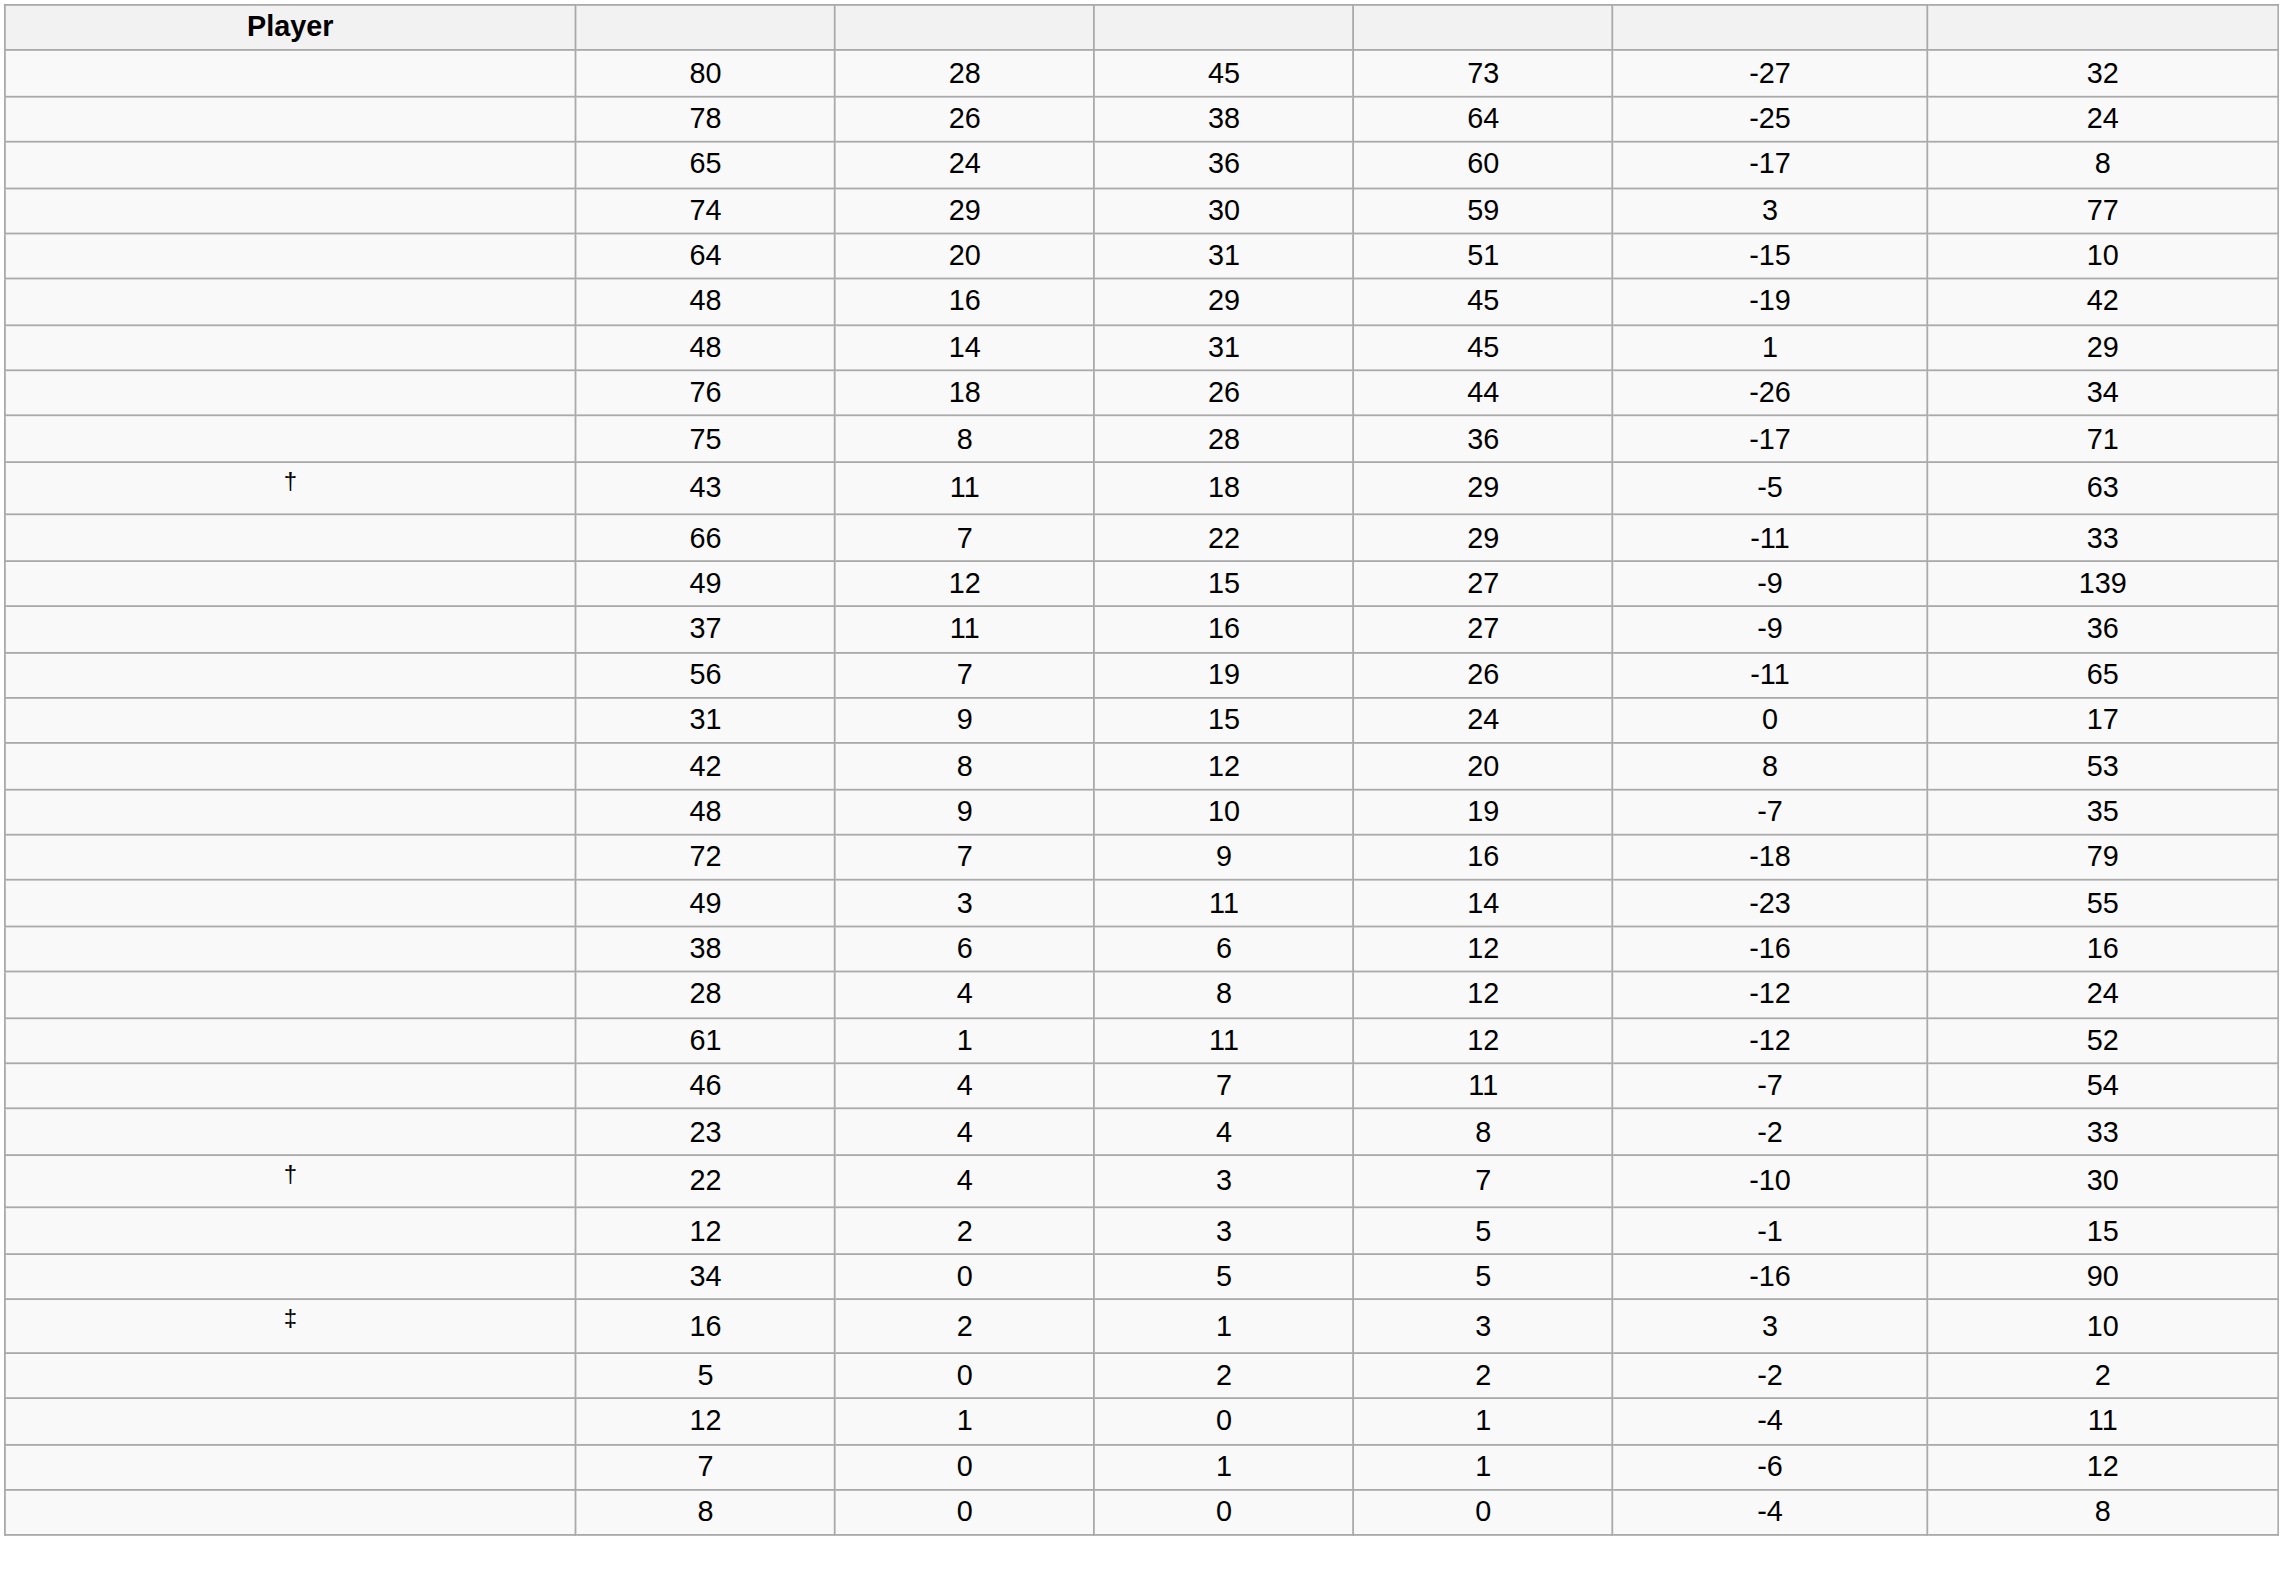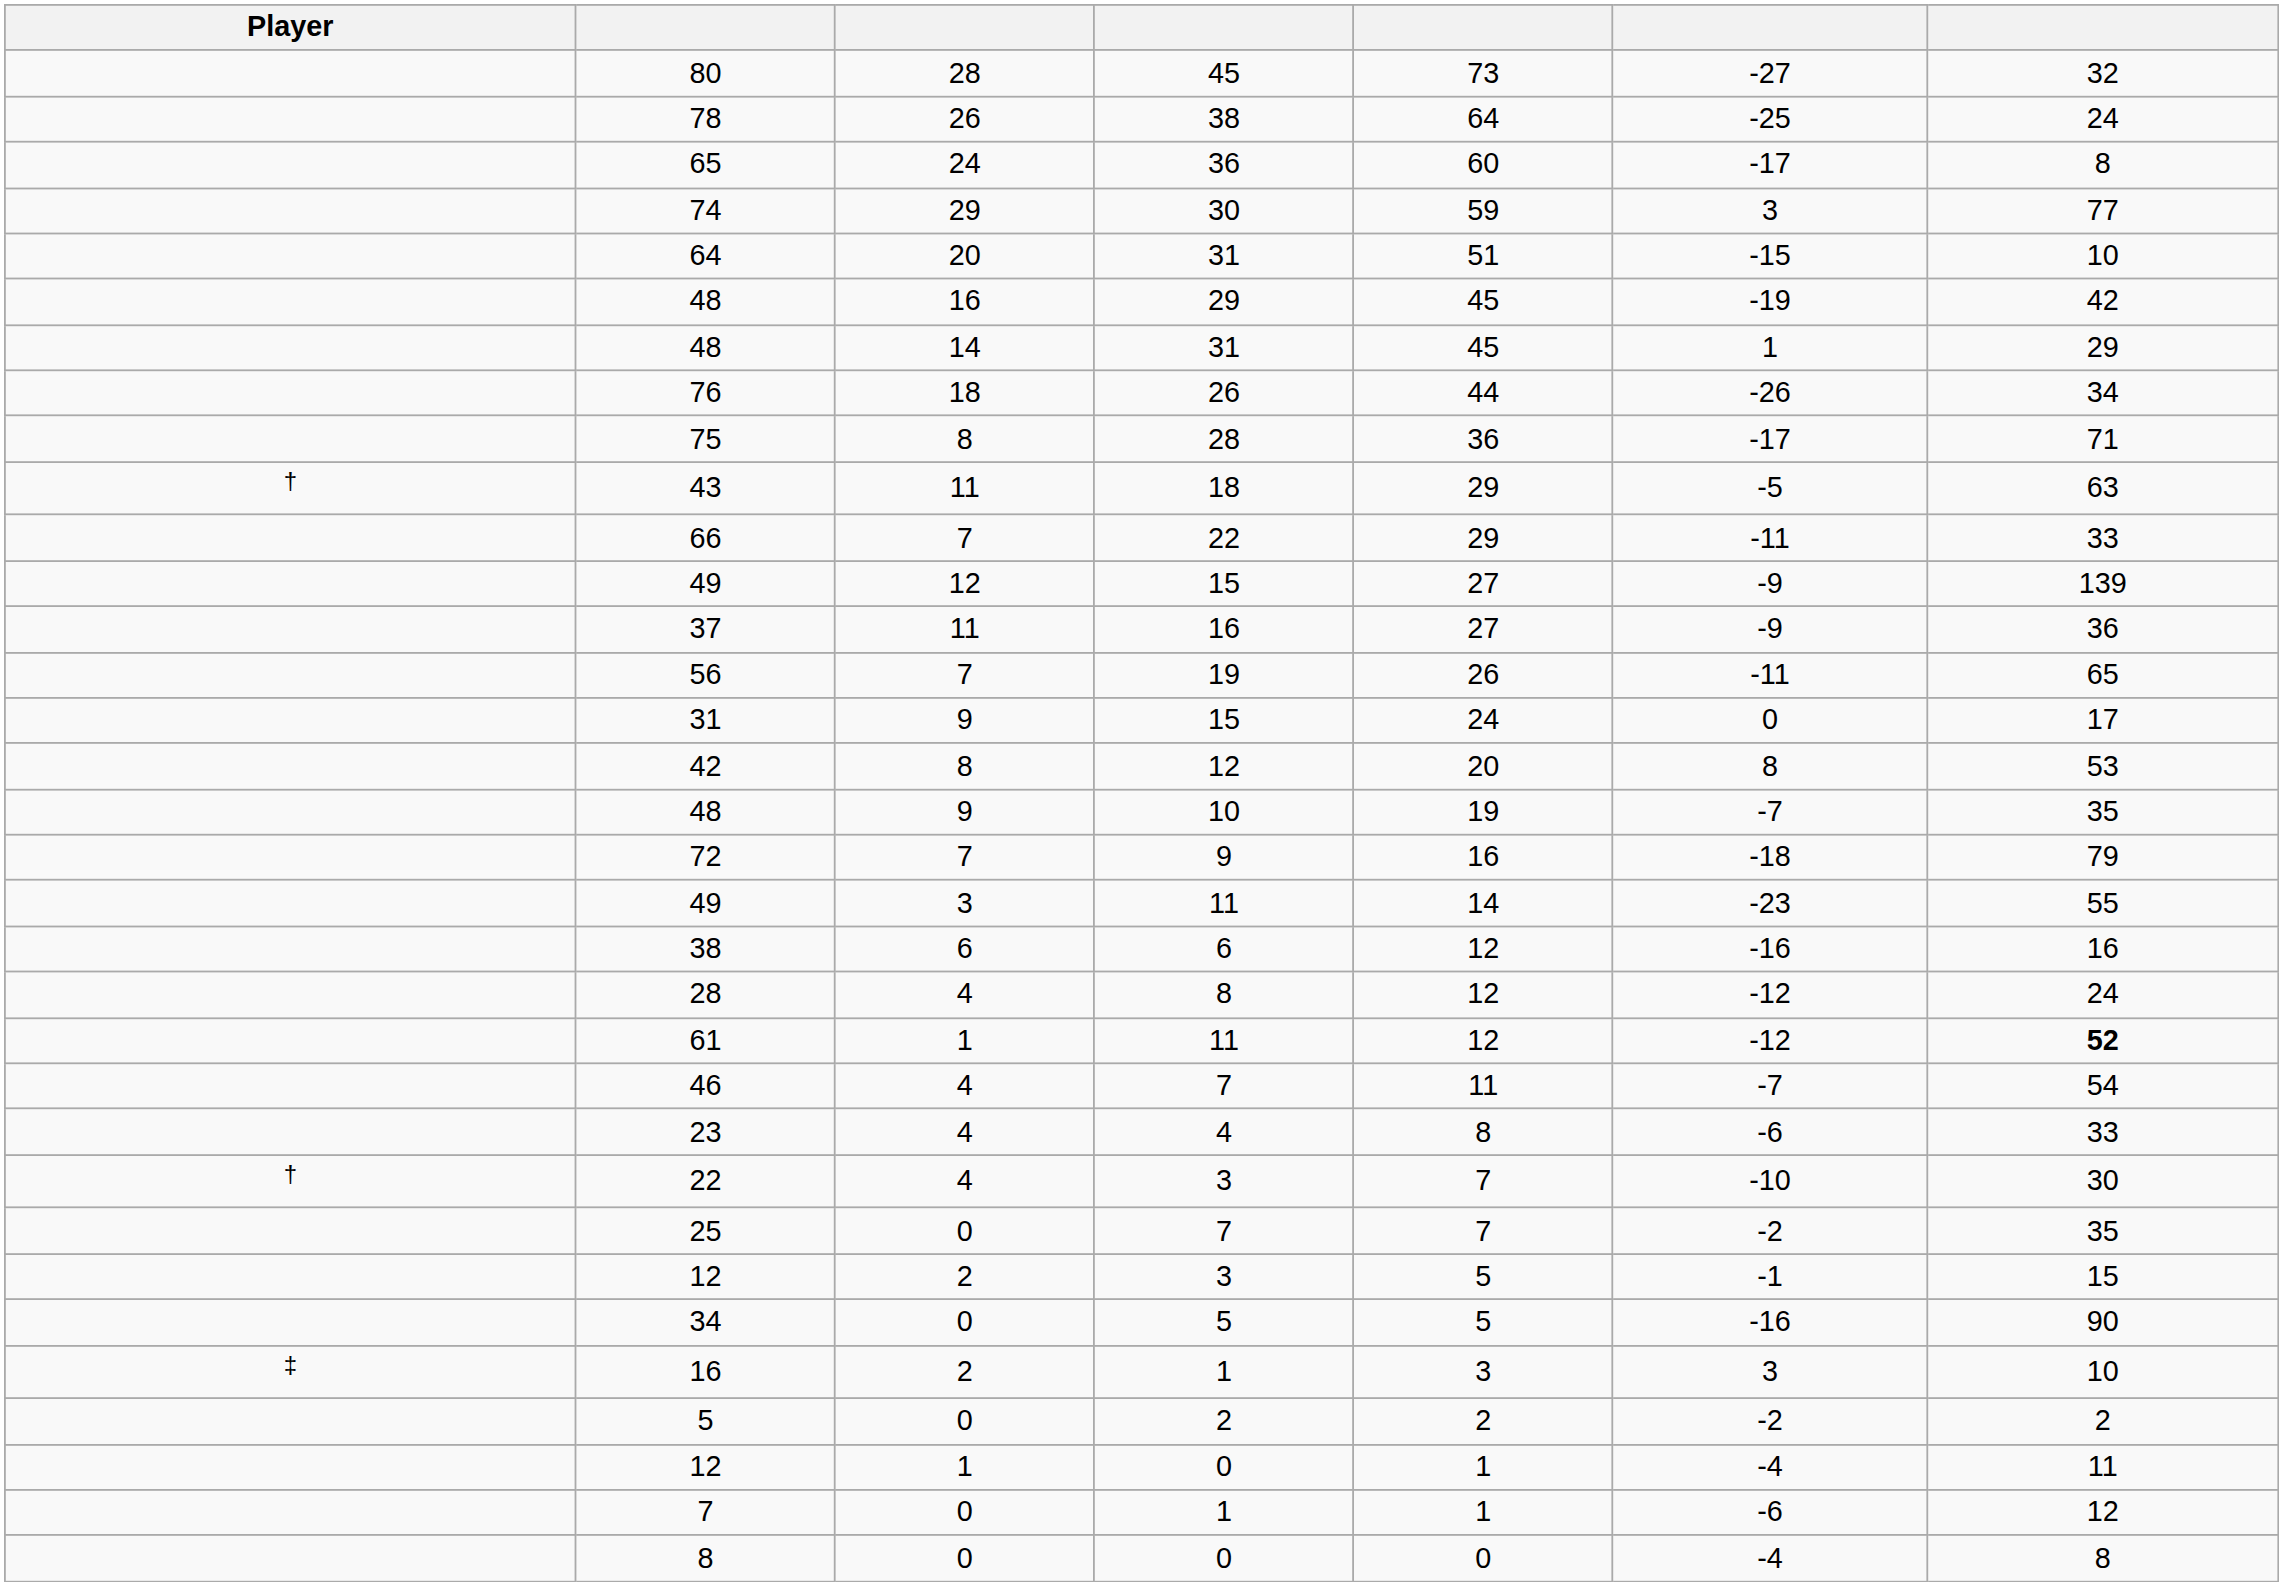61 | column 7: normal -> bold
23 | column 6: -2 -> -6
+ row: 25 | 0 | 7 | 7 | -2 | 35
